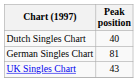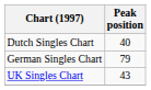German Singles Chart | Peak position: 81 -> 79
